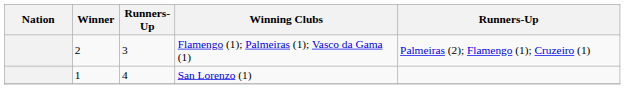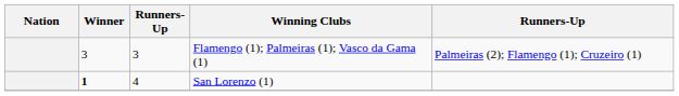Flamengo (1); Palmeiras (1); Vasco da Gama (1) | Winner: 2 -> 3
San Lorenzo (1) | Winner: normal -> bold
